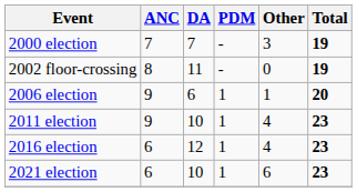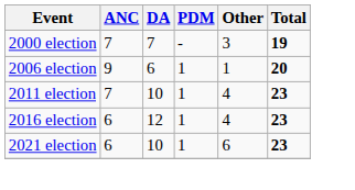- row: 2002 floor-crossing | 8 | 11 | - | 0 | 19
2011 election | ANC: 9 -> 7
